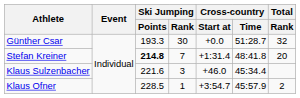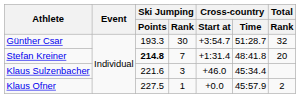Günther Csar | Cross-country / Start at: +0.0 -> +3:54.7
Klaus Ofner | Ski Jumping / Points: 228.5 -> 227.5
Klaus Ofner | Cross-country / Start at: +3:54.7 -> +0.0
